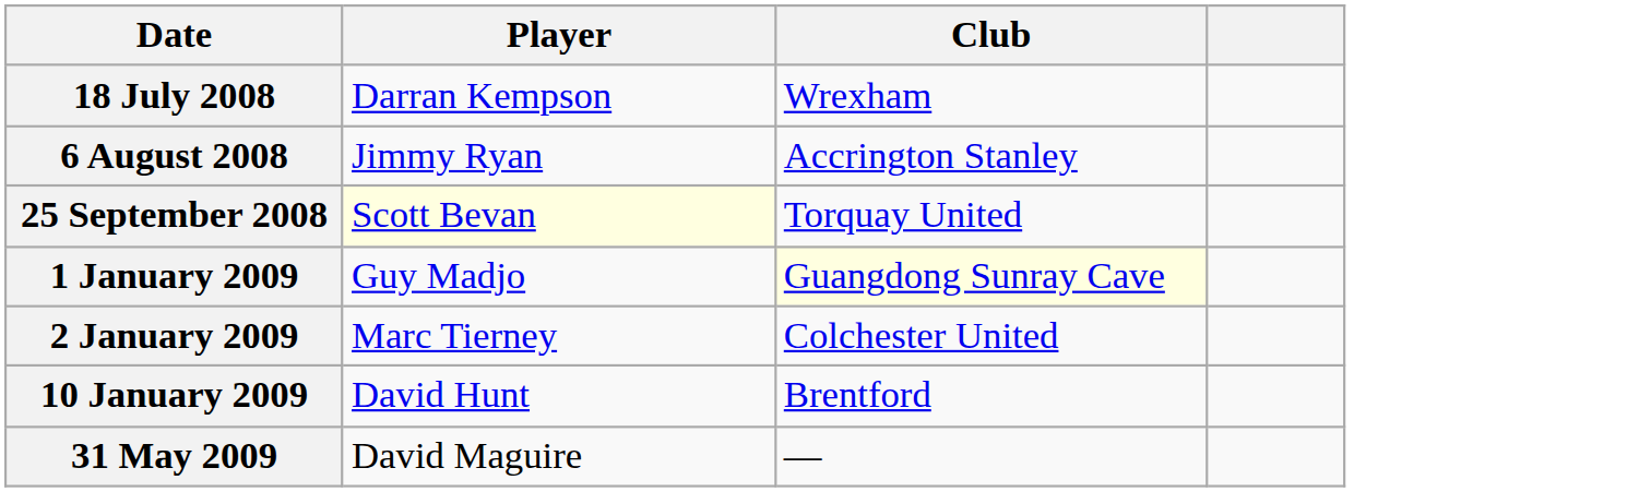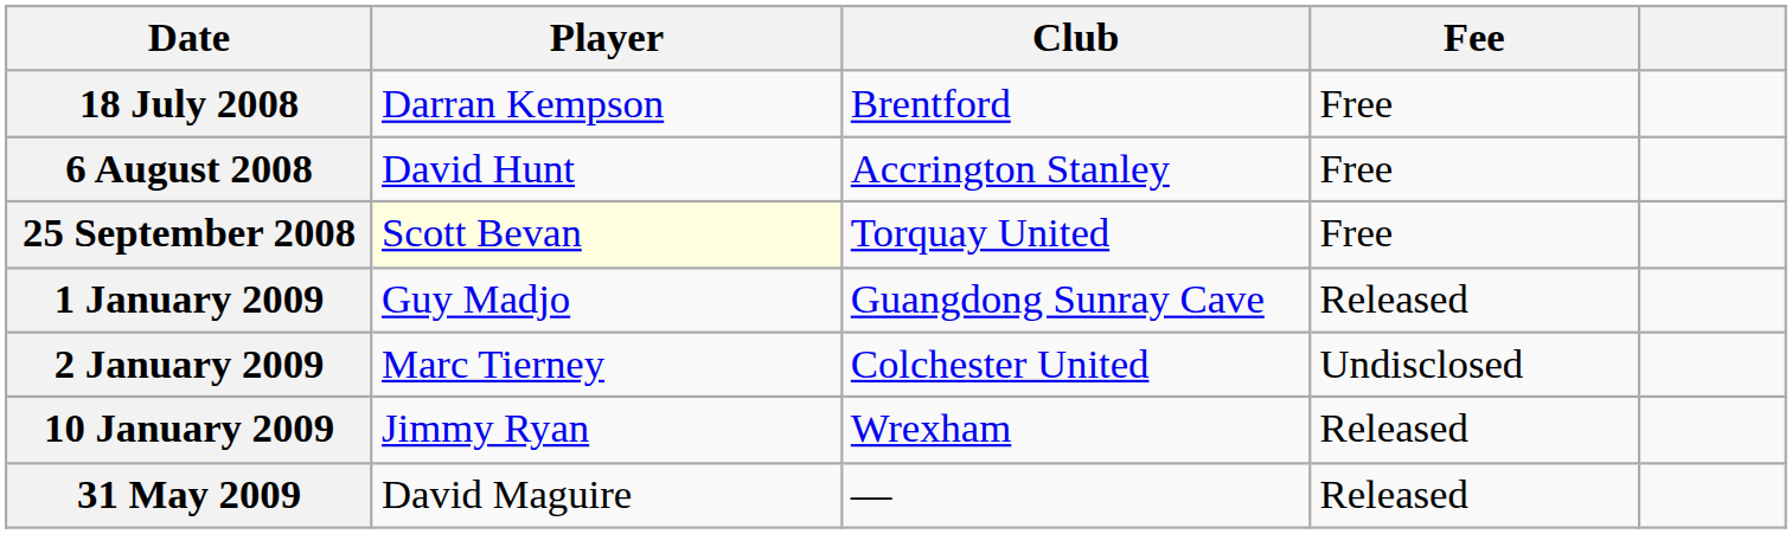+ column: Fee | Free | Free | Free | Released | Undisclosed | Released | Released
18 July 2008 | Club: Wrexham -> Brentford
6 August 2008 | Player: Jimmy Ryan -> David Hunt
1 January 2009 | Club: lightyellow background -> no background
10 January 2009 | Player: David Hunt -> Jimmy Ryan
10 January 2009 | Club: Brentford -> Wrexham
